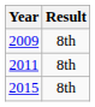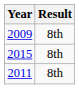rows swapped: 2011 <-> 2015
